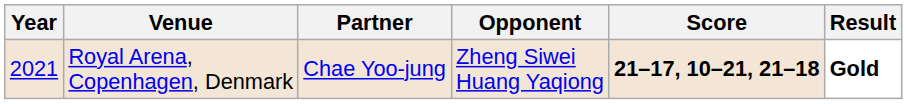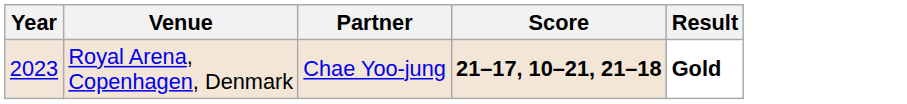- column: Opponent | Zheng Siwei Huang Yaqiong
Royal Arena, Copenhagen, Denmark | Year: 2021 -> 2023
